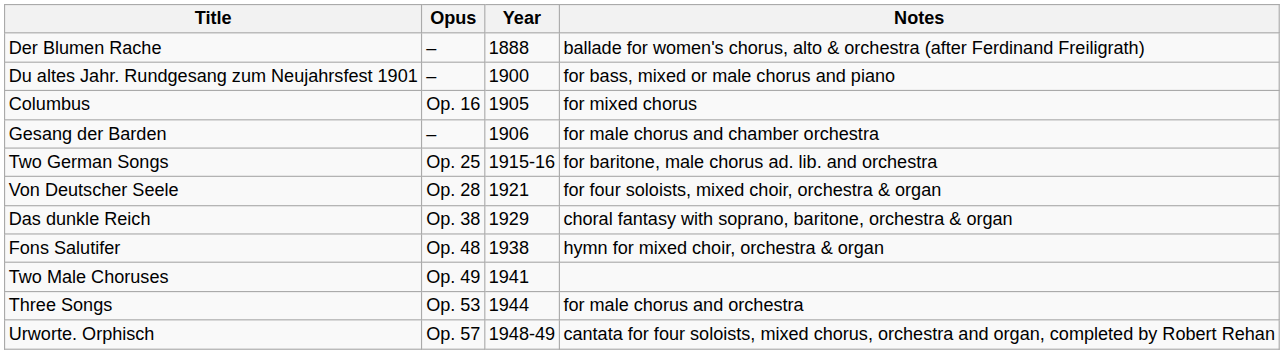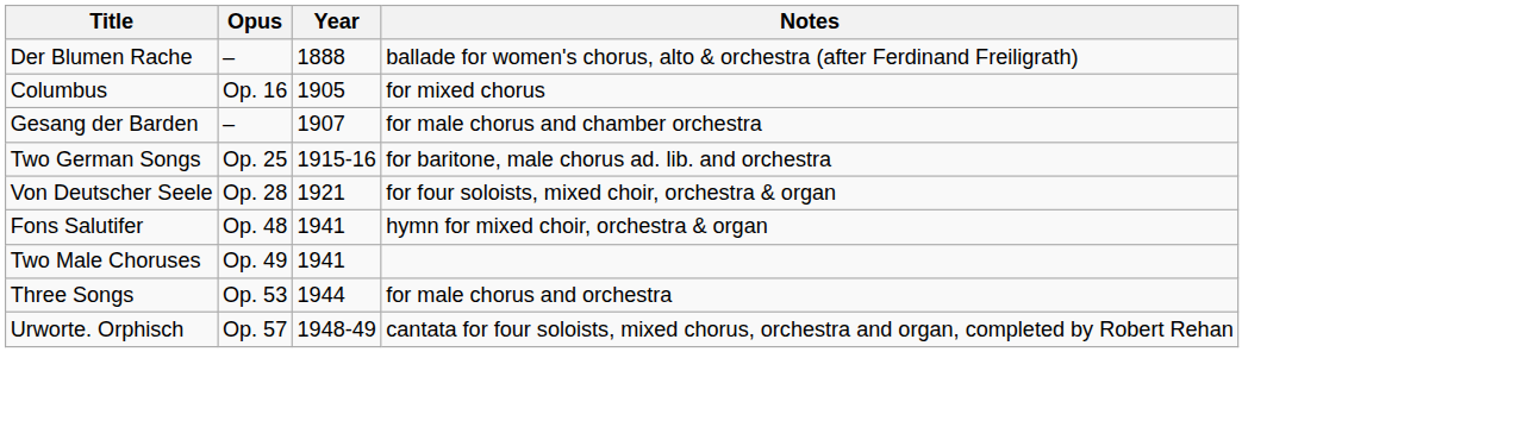- row: Du altes Jahr. Rundgesang zum Neujahrsfest 1901 | – | 1900 | for bass, mixed or male chorus and piano
Gesang der Barden | Year: 1906 -> 1907
- row: Das dunkle Reich | Op. 38 | 1929 | choral fantasy with soprano, baritone, orchestra & organ
Fons Salutifer | Year: 1938 -> 1941
